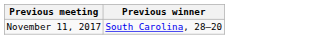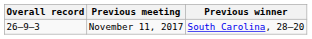+ column: Overall record | 26–9–3
